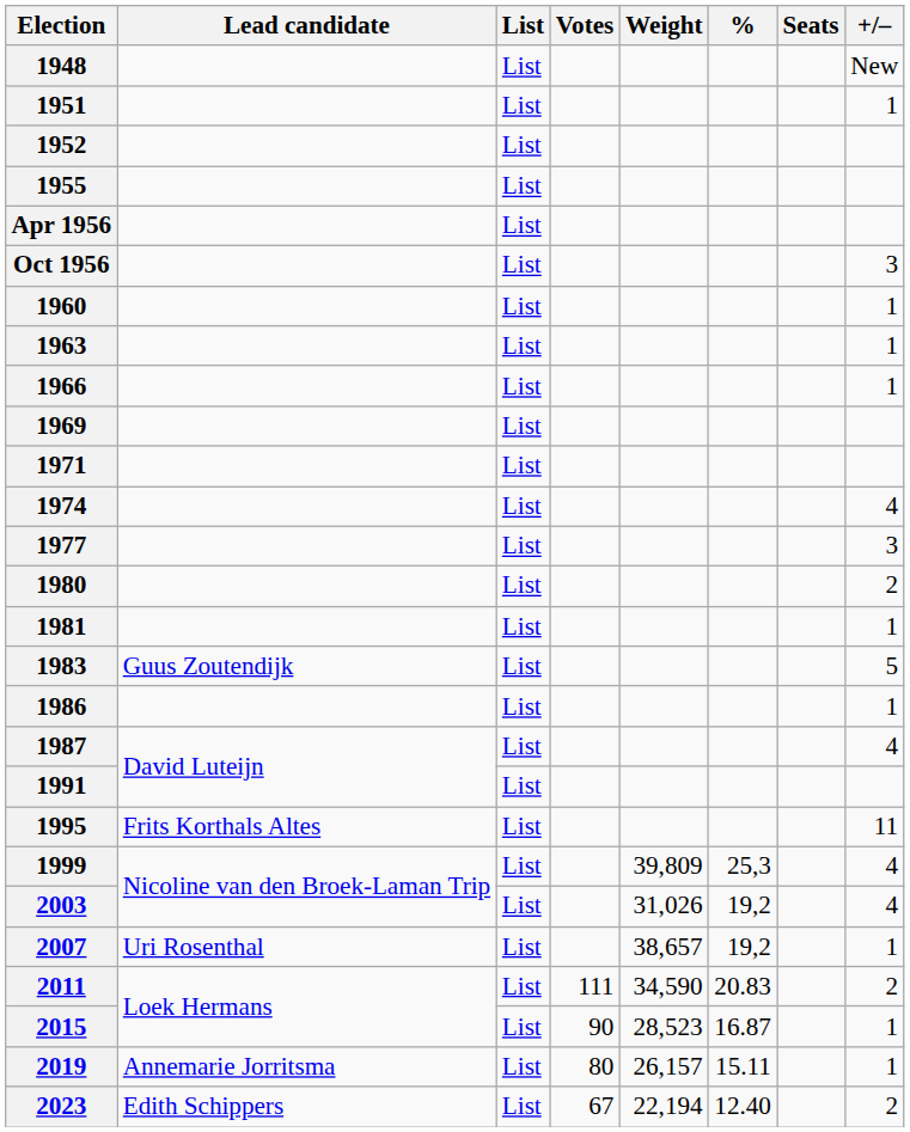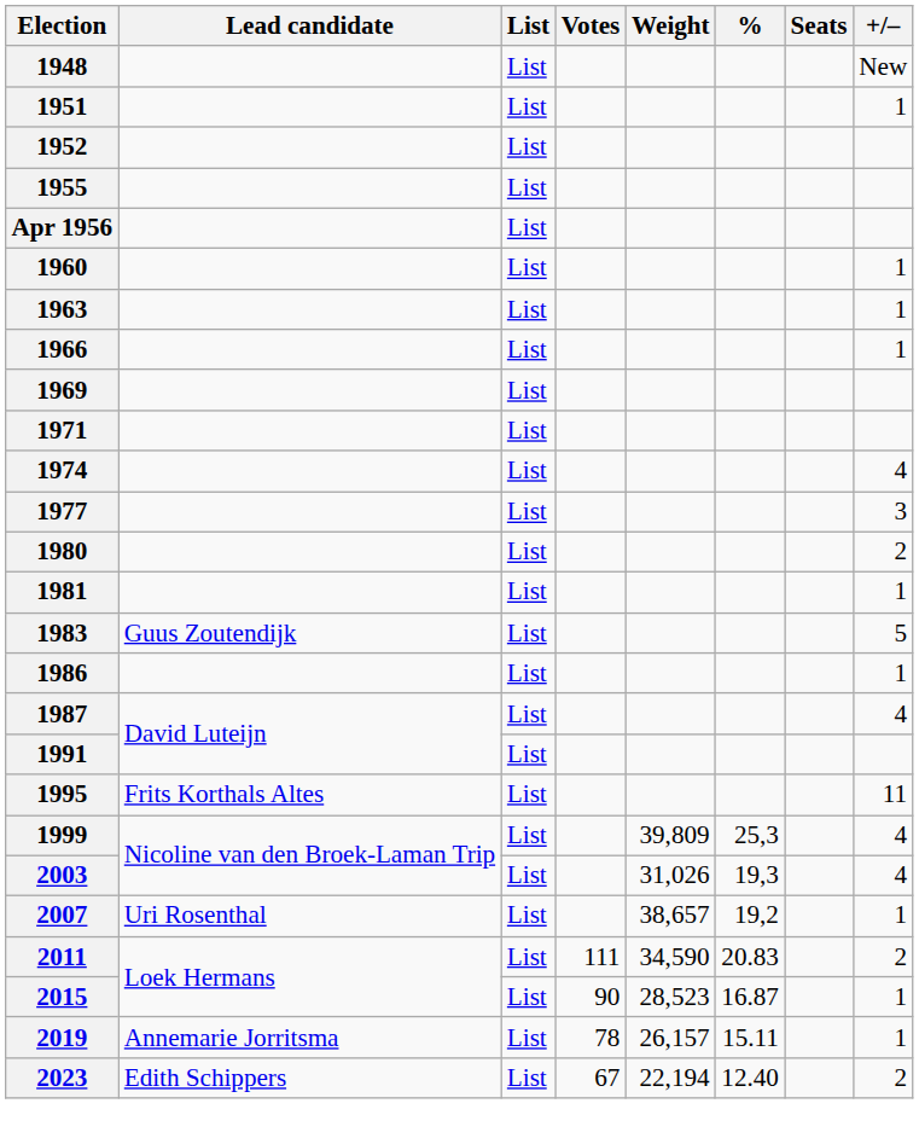- row: Oct 1956 | List | 3
2003 | %: 19,2 -> 19,3
2019 | Votes: 80 -> 78
